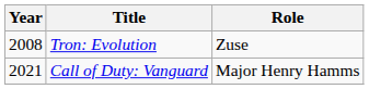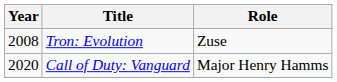Call of Duty: Vanguard | Year: 2021 -> 2020
